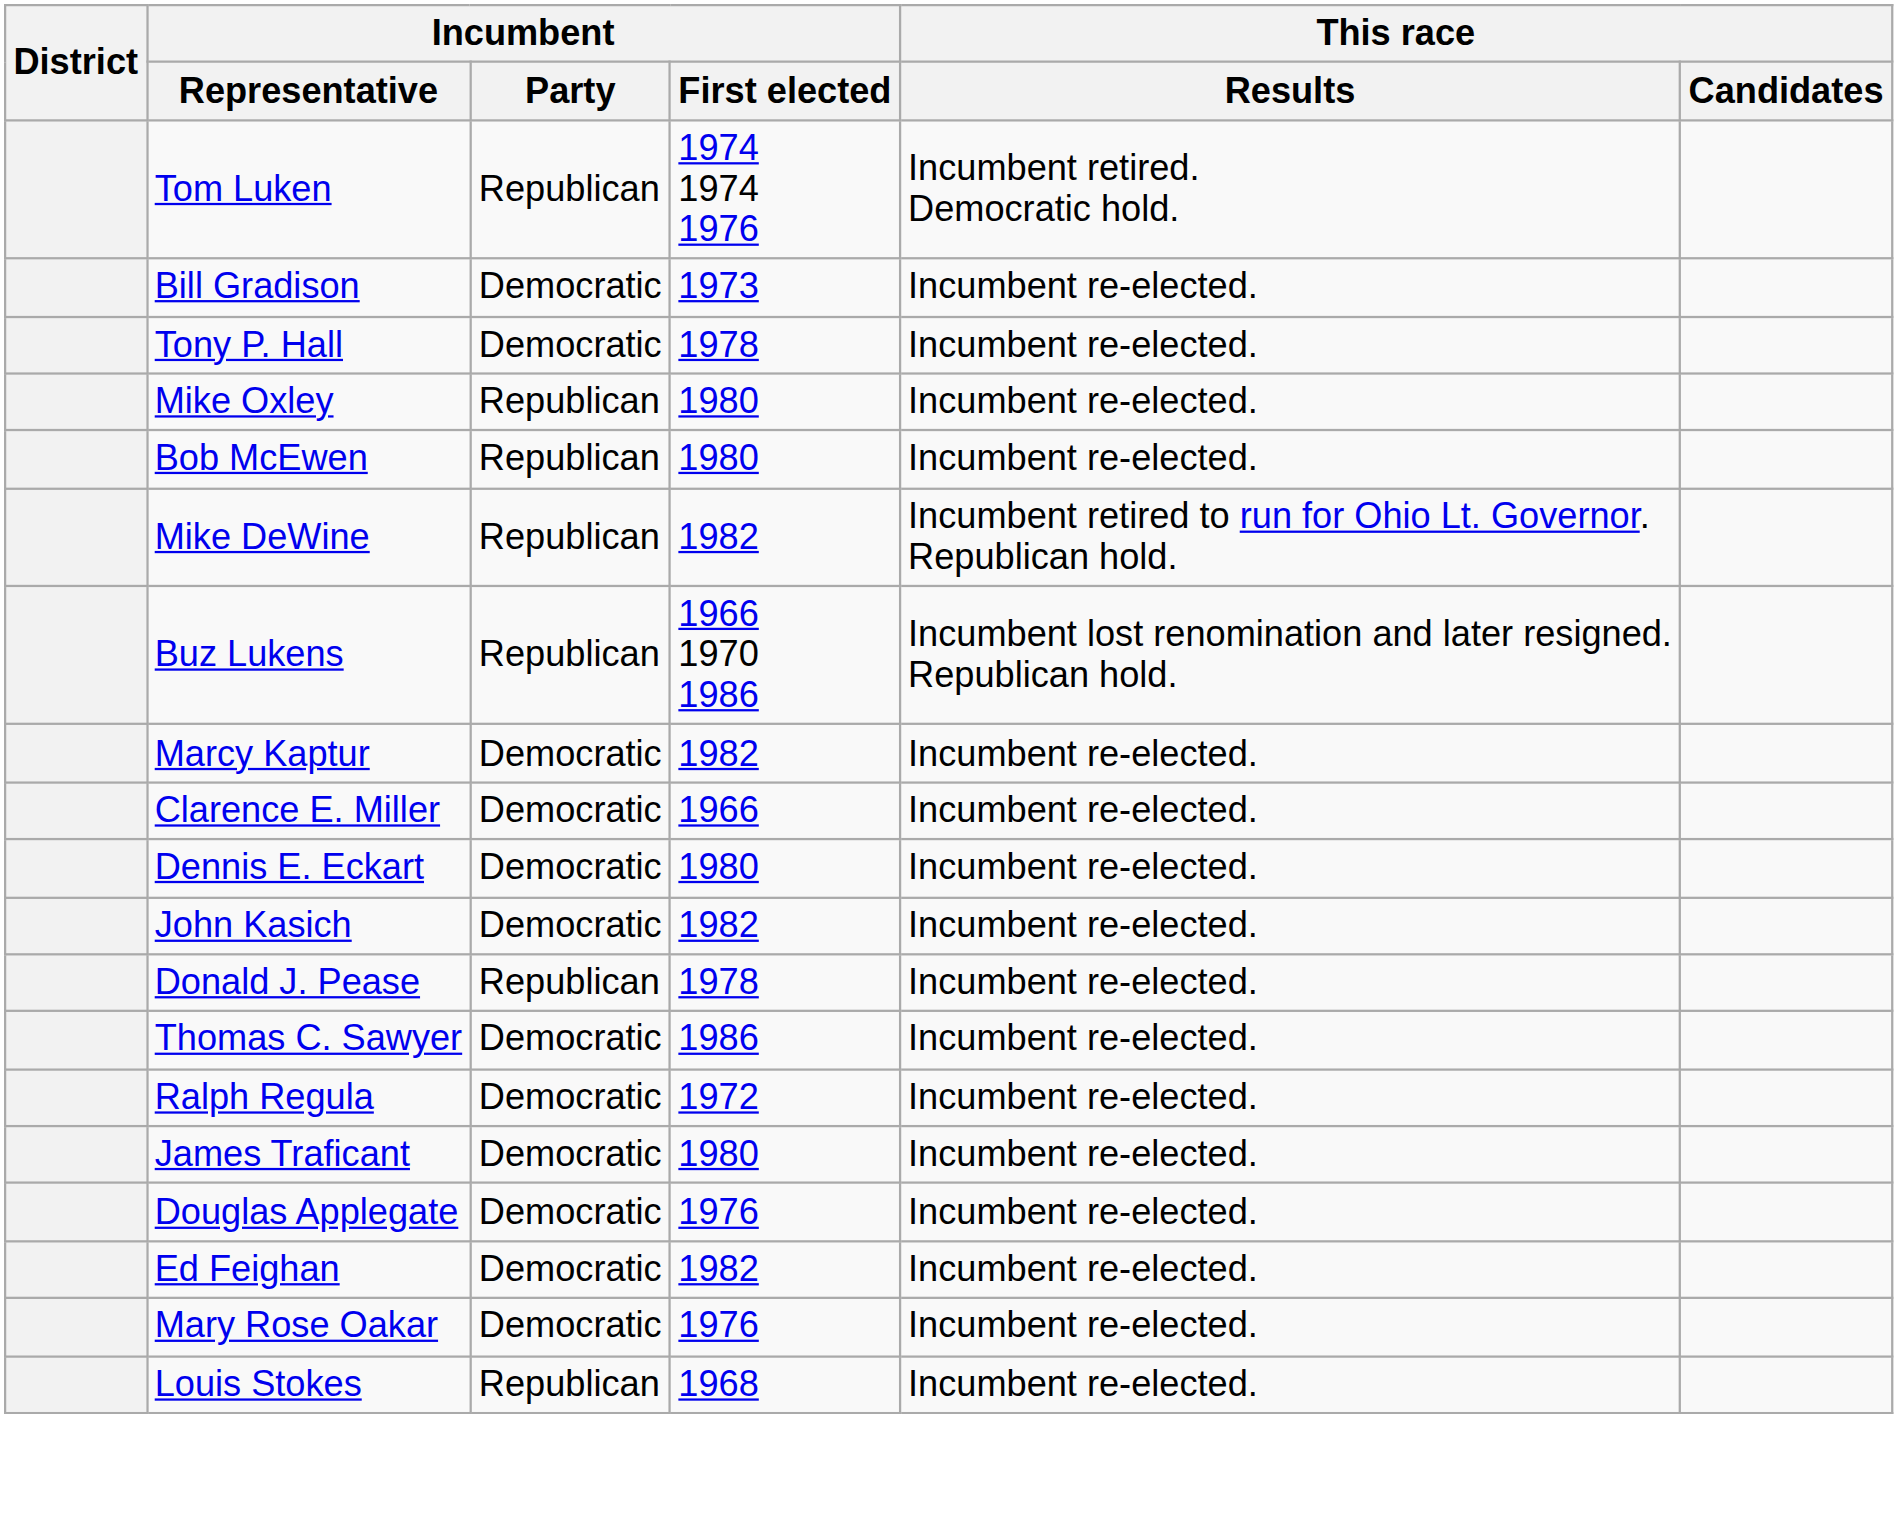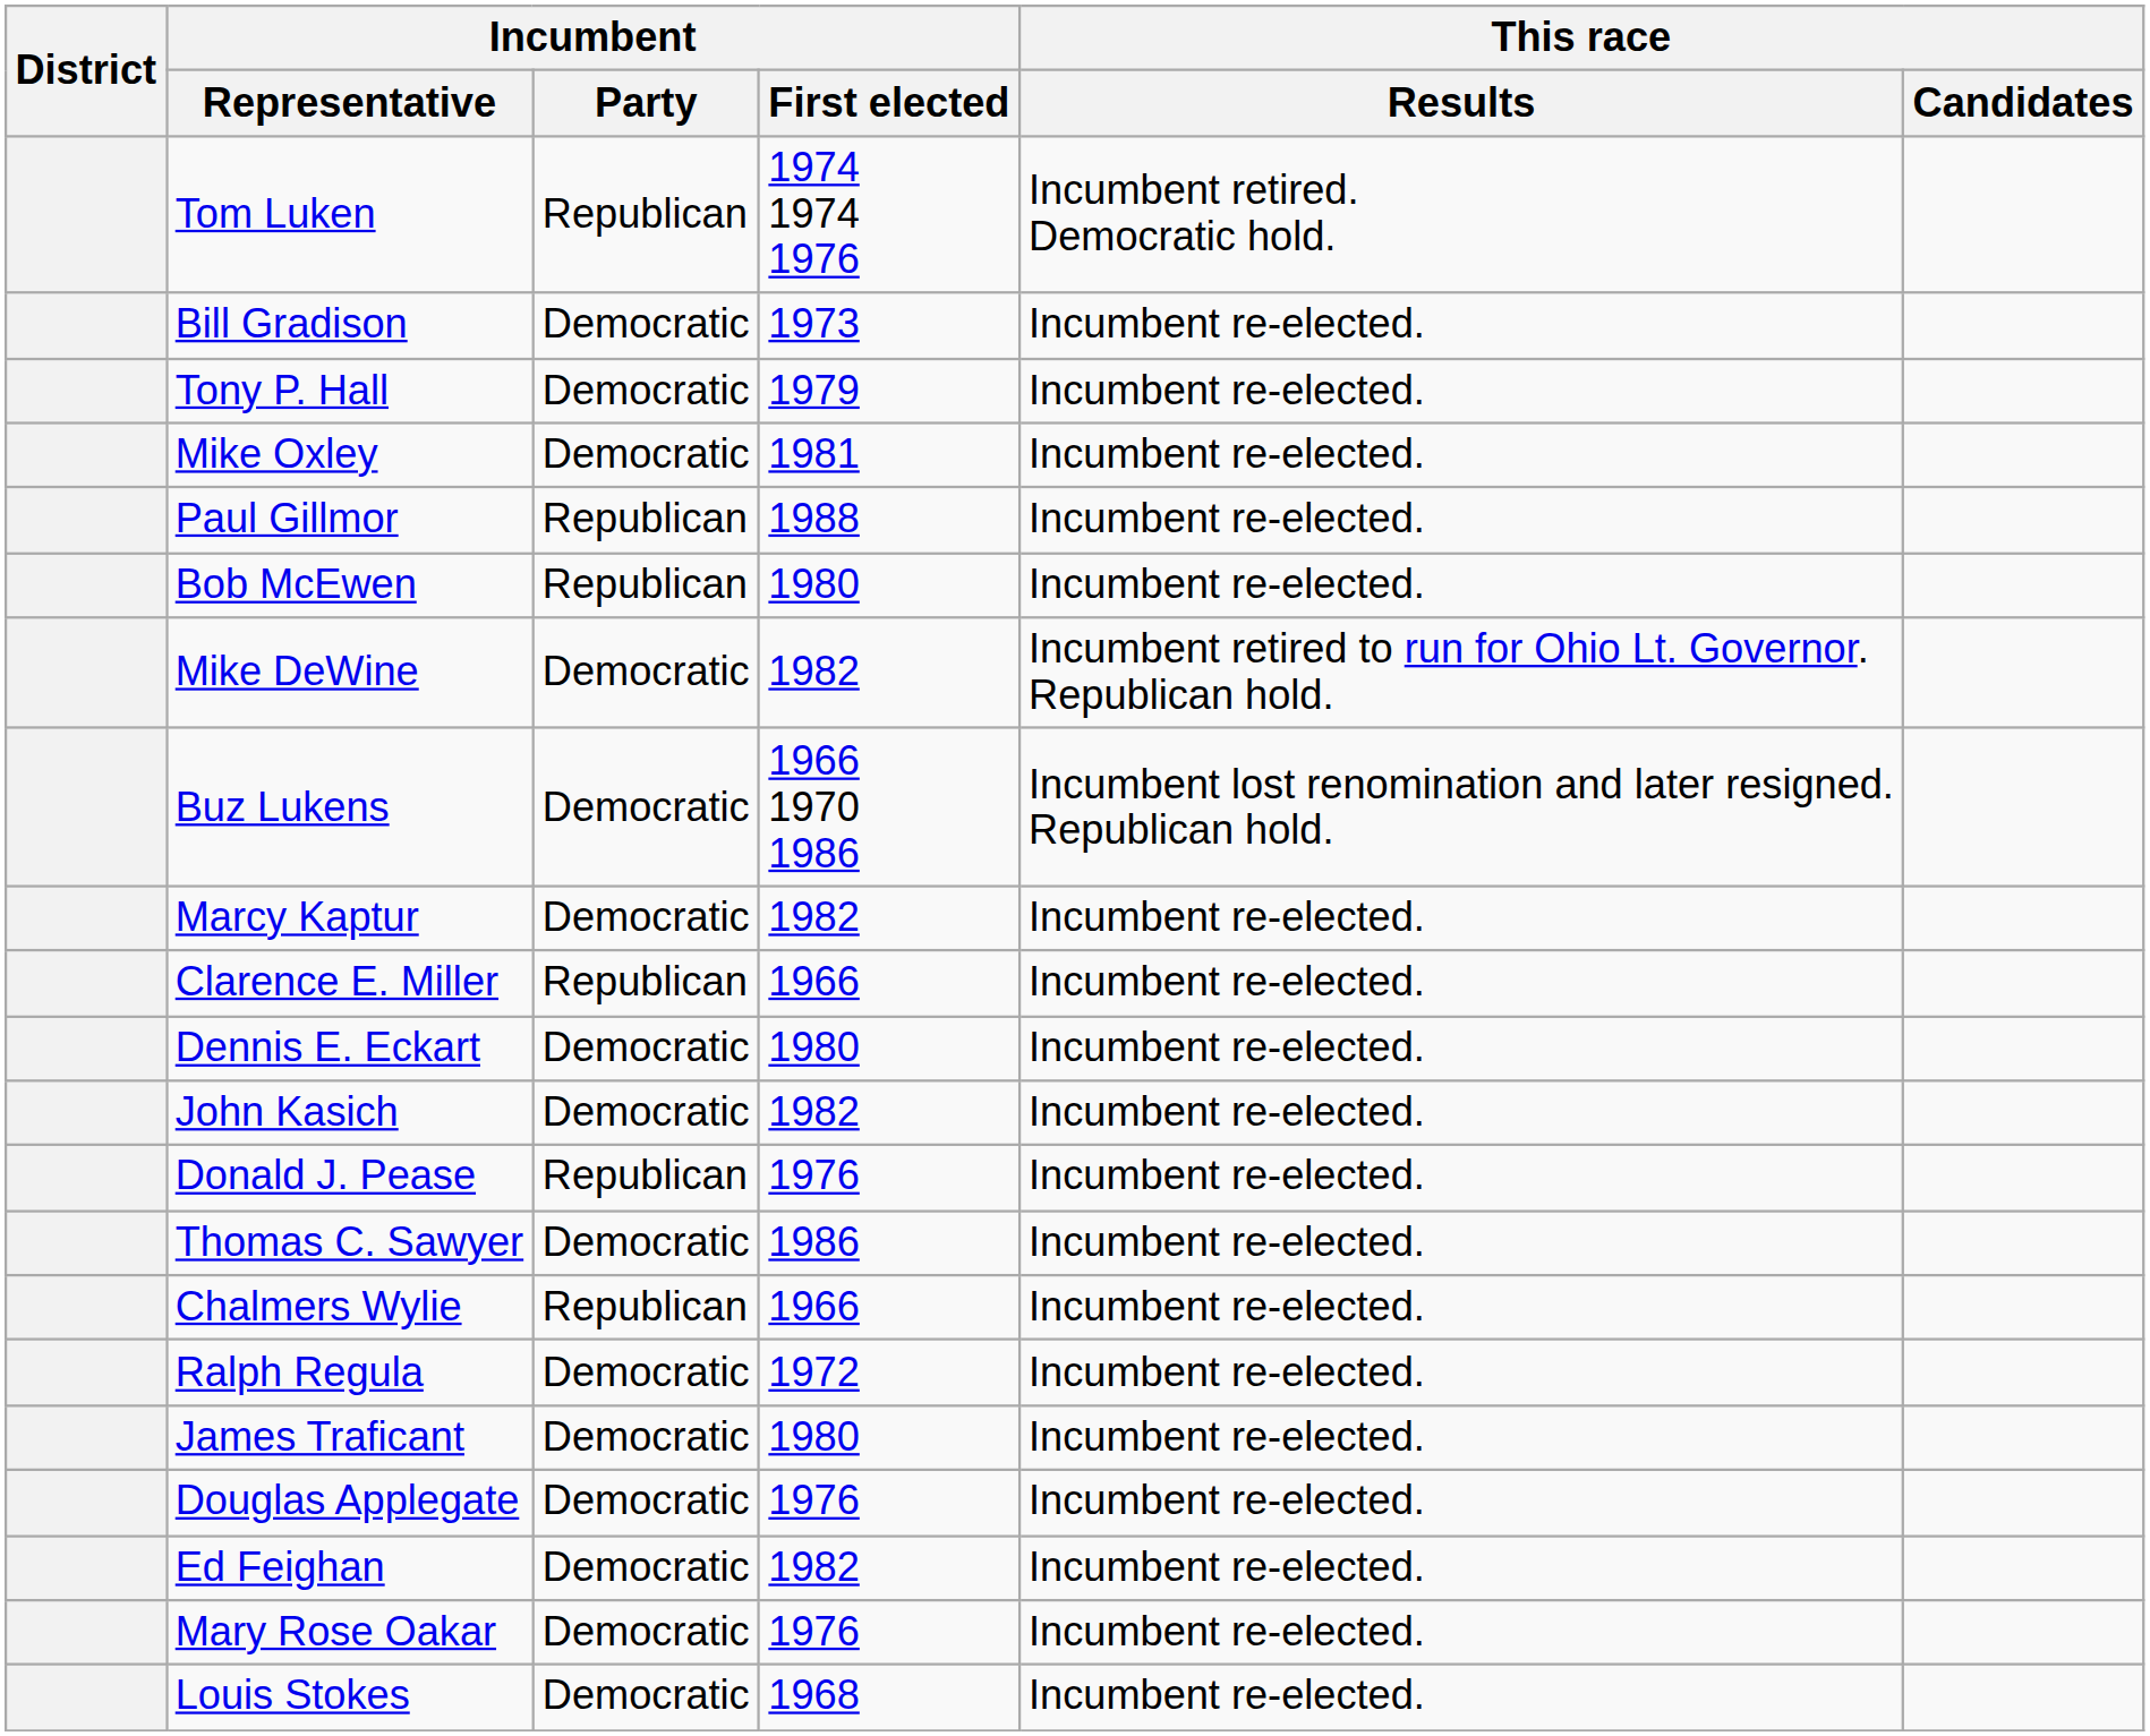Tony P. Hall | Incumbent / First elected: 1978 -> 1979
Mike Oxley | Incumbent / Party: Republican -> Democratic
Mike Oxley | Incumbent / First elected: 1980 -> 1981
+ row: Paul Gillmor | Republican | 1988 | Incumbent re-elected.
Mike DeWine | Incumbent / Party: Republican -> Democratic
Buz Lukens | Incumbent / Party: Republican -> Democratic
Clarence E. Miller | Incumbent / Party: Democratic -> Republican
Donald J. Pease | Incumbent / First elected: 1978 -> 1976
+ row: Chalmers Wylie | Republican | 1966 | Incumbent re-elected.
Louis Stokes | Incumbent / Party: Republican -> Democratic
